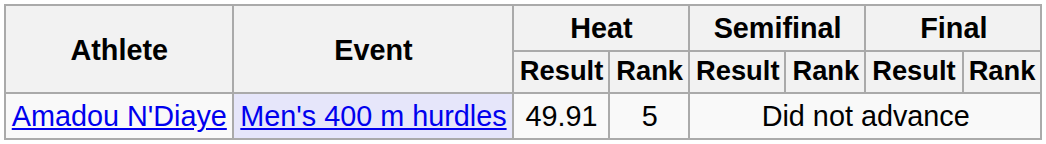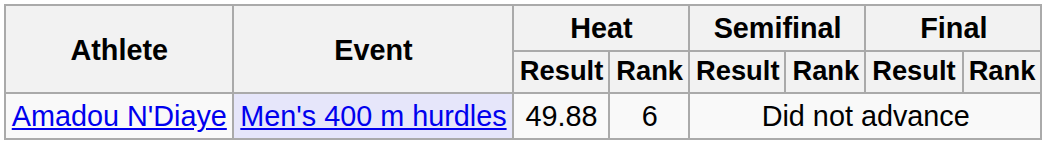Amadou N'Diaye | Heat / Result: 49.91 -> 49.88
Amadou N'Diaye | Heat / Rank: 5 -> 6
